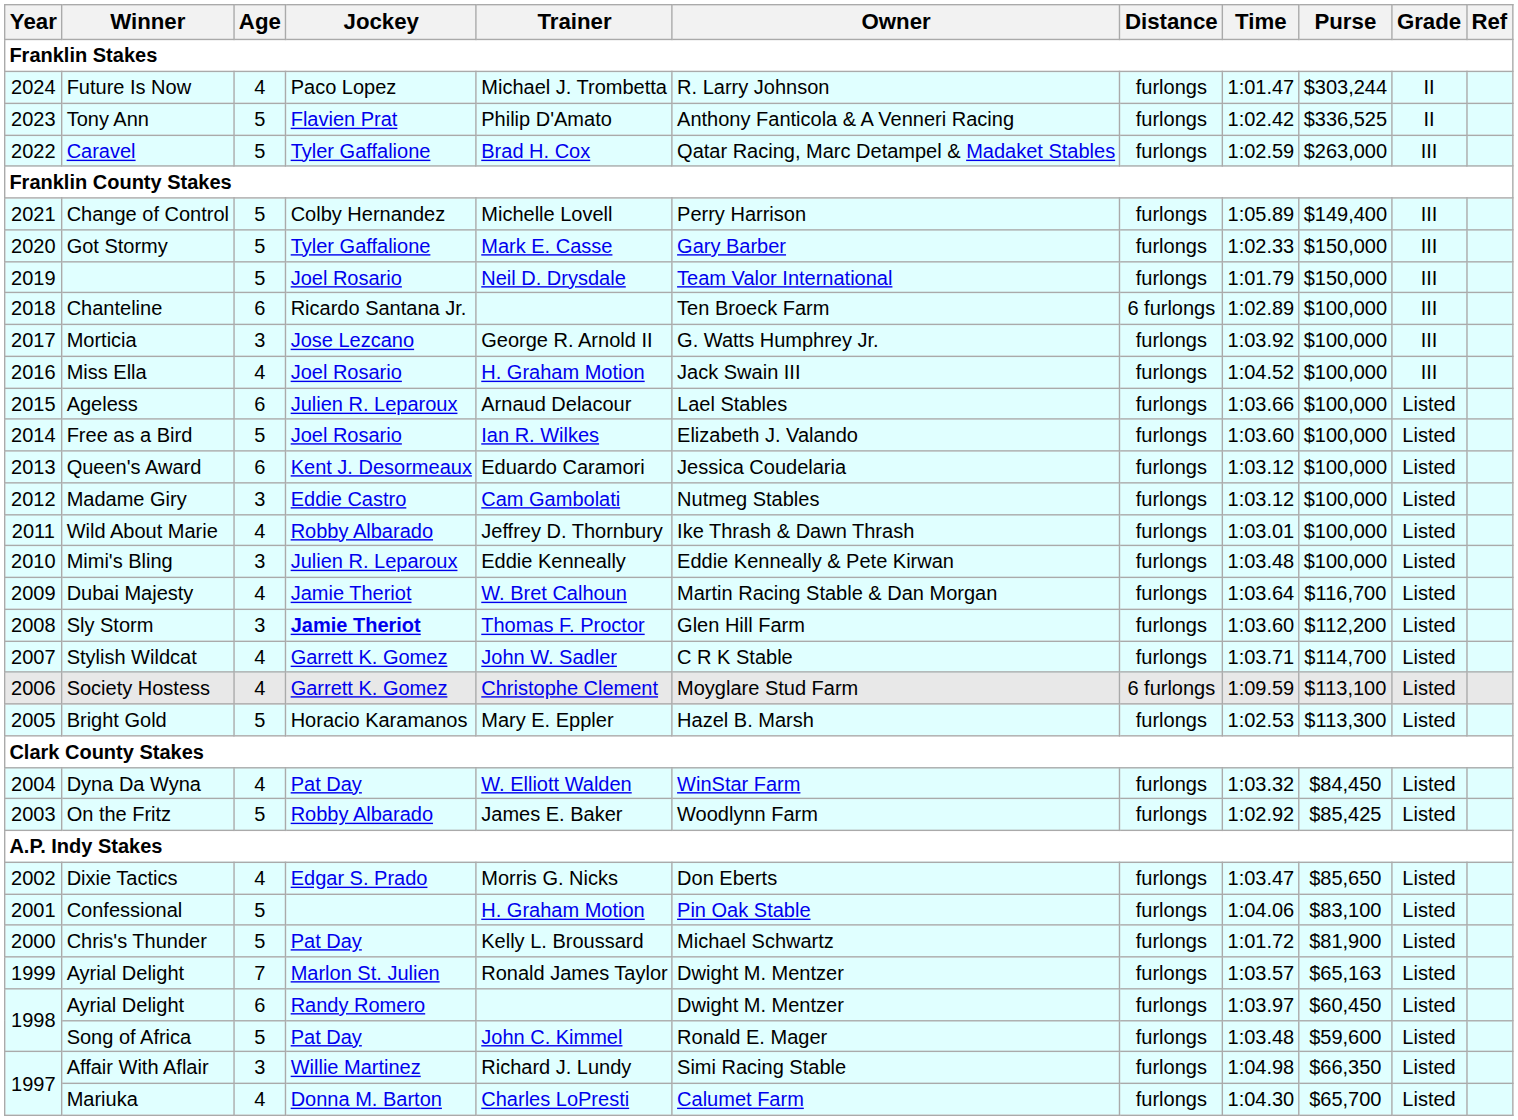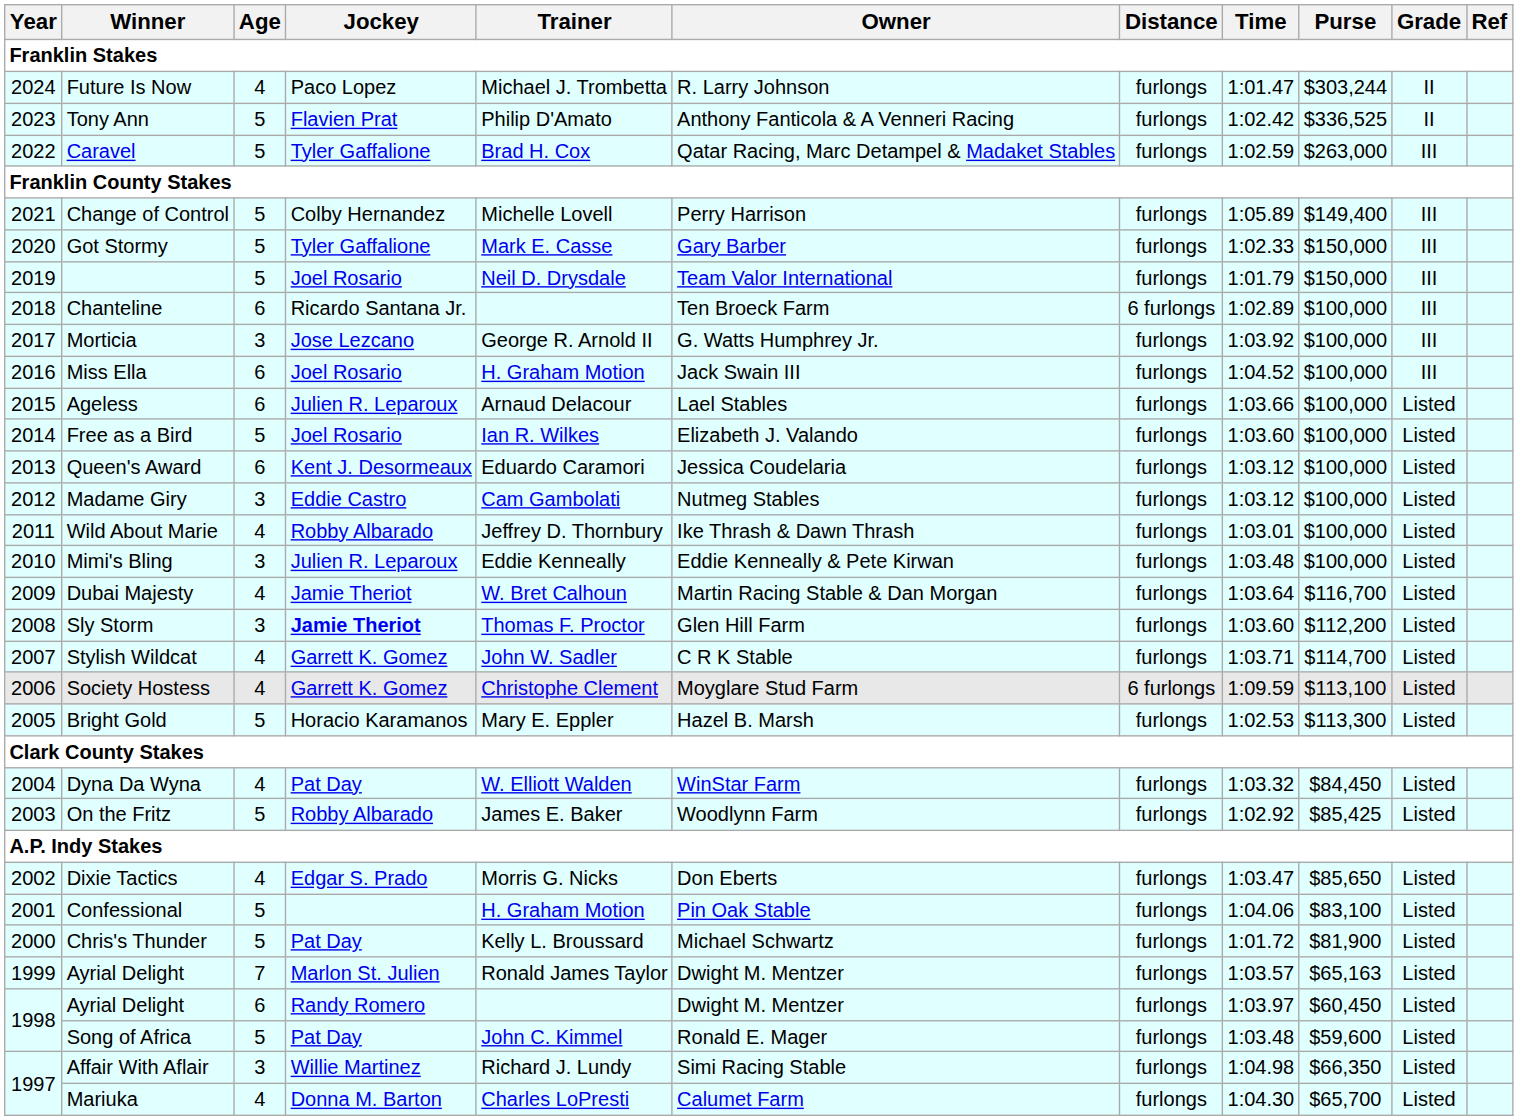Miss Ella | Age: 4 -> 6
